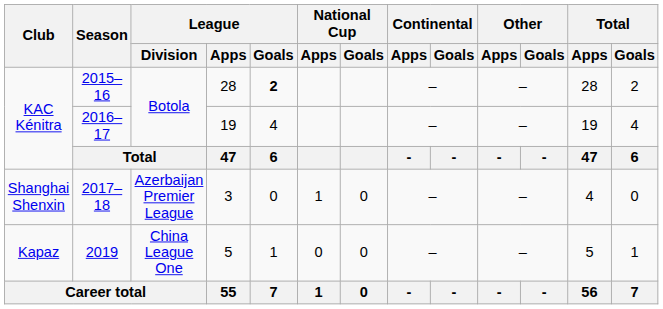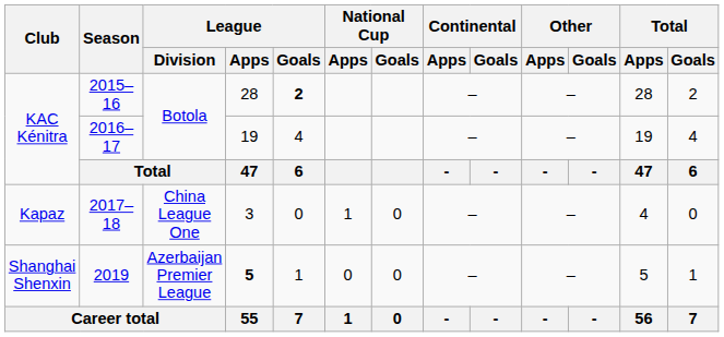2017–18 | Club: Shanghai Shenxin -> Kapaz
2017–18 | League / Division: Azerbaijan Premier League -> China League One
2019 | Club: Kapaz -> Shanghai Shenxin
2019 | League / Division: China League One -> Azerbaijan Premier League
2019 | League / Apps: normal -> bold
